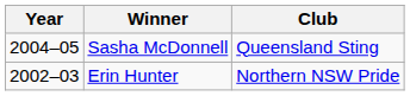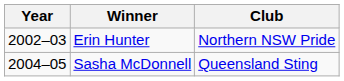rows swapped: Erin Hunter <-> Sasha McDonnell
